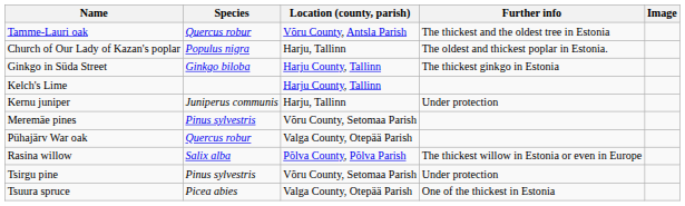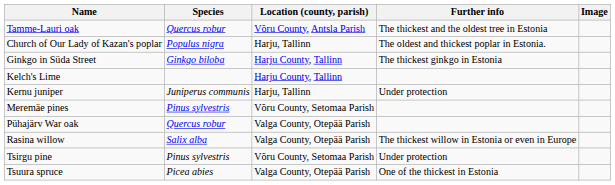Rasina willow | Location (county, parish): Põlva County, Põlva Parish -> Valga County, Otepää Parish
